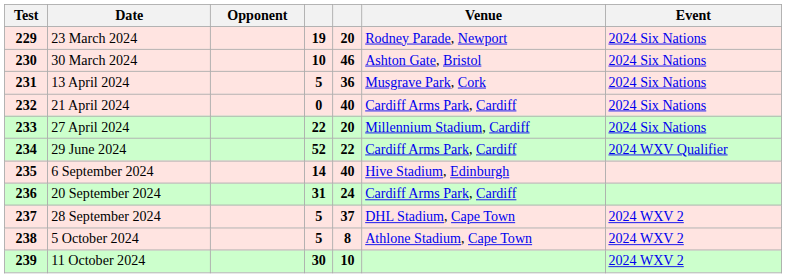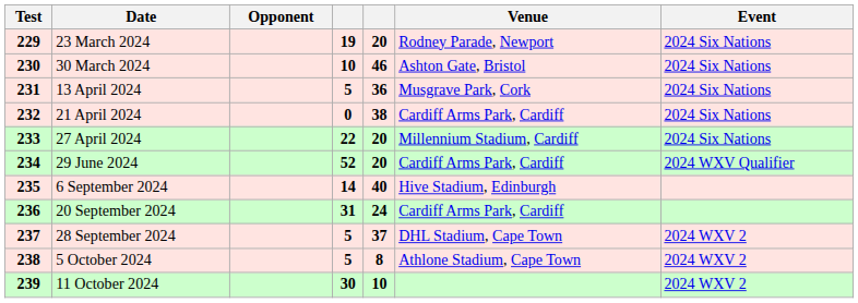21 April 2024 | column 5: 40 -> 38
29 June 2024 | column 5: 22 -> 20
